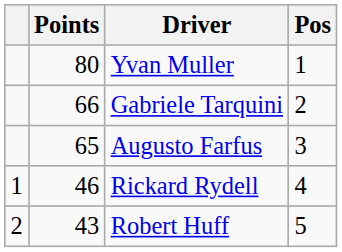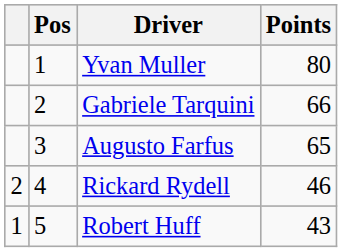columns swapped: Pos <-> Points
Rickard Rydell | column 1: 1 -> 2
Robert Huff | column 1: 2 -> 1
